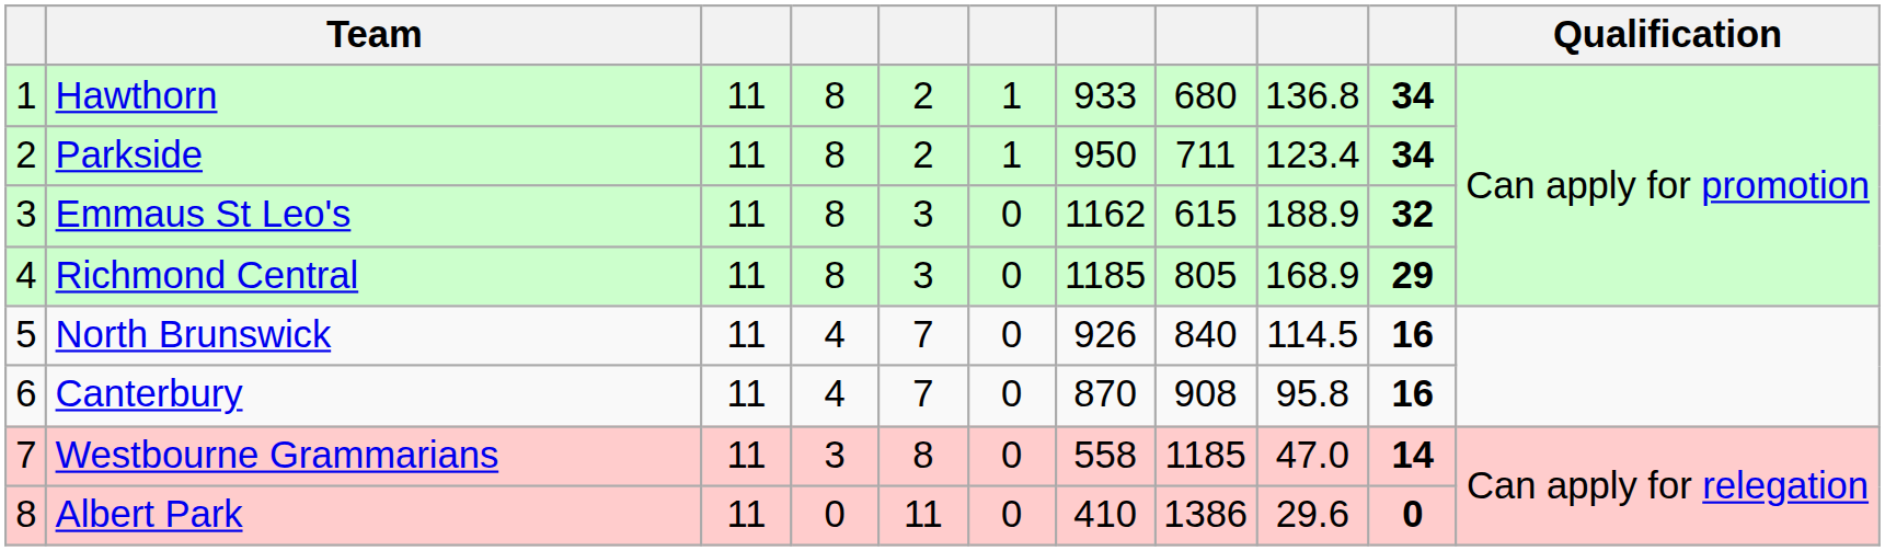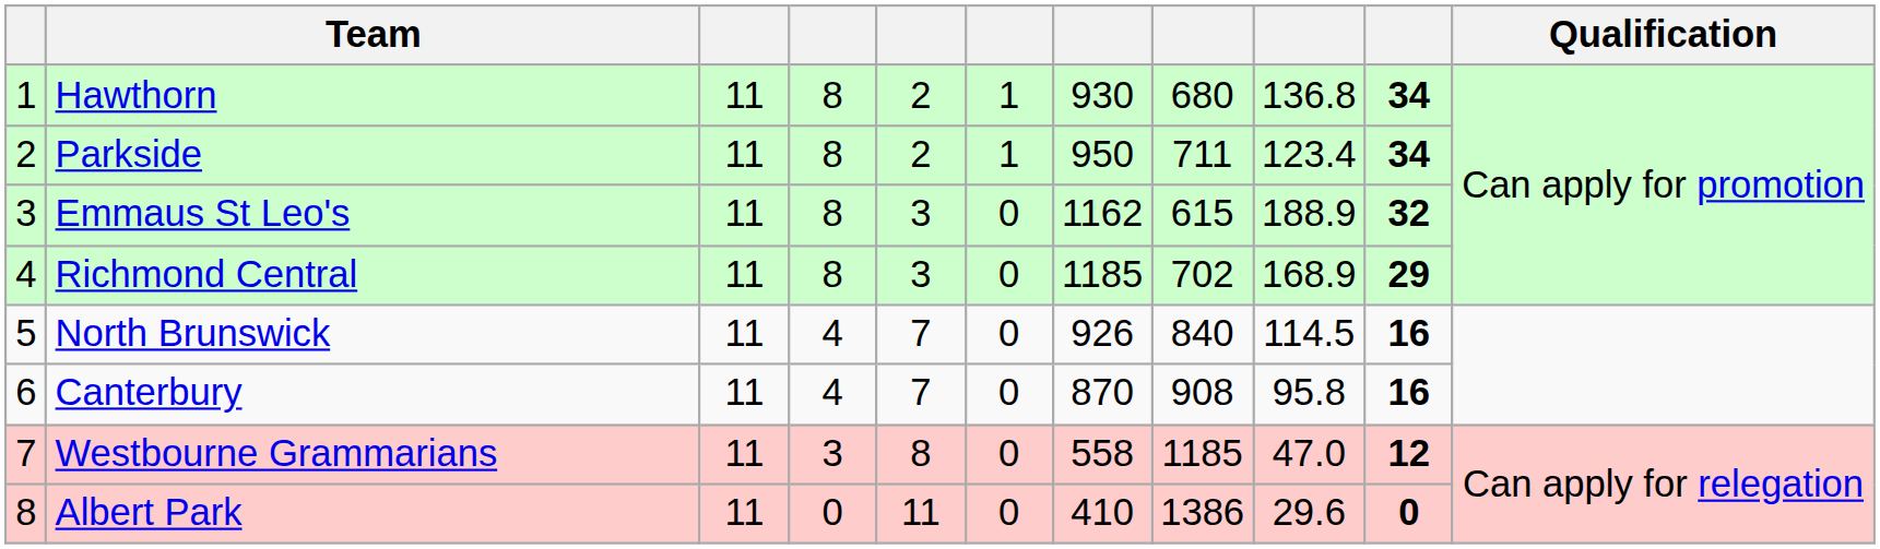Hawthorn | column 7: 933 -> 930
Richmond Central | column 8: 805 -> 702
Westbourne Grammarians | column 10: 14 -> 12
